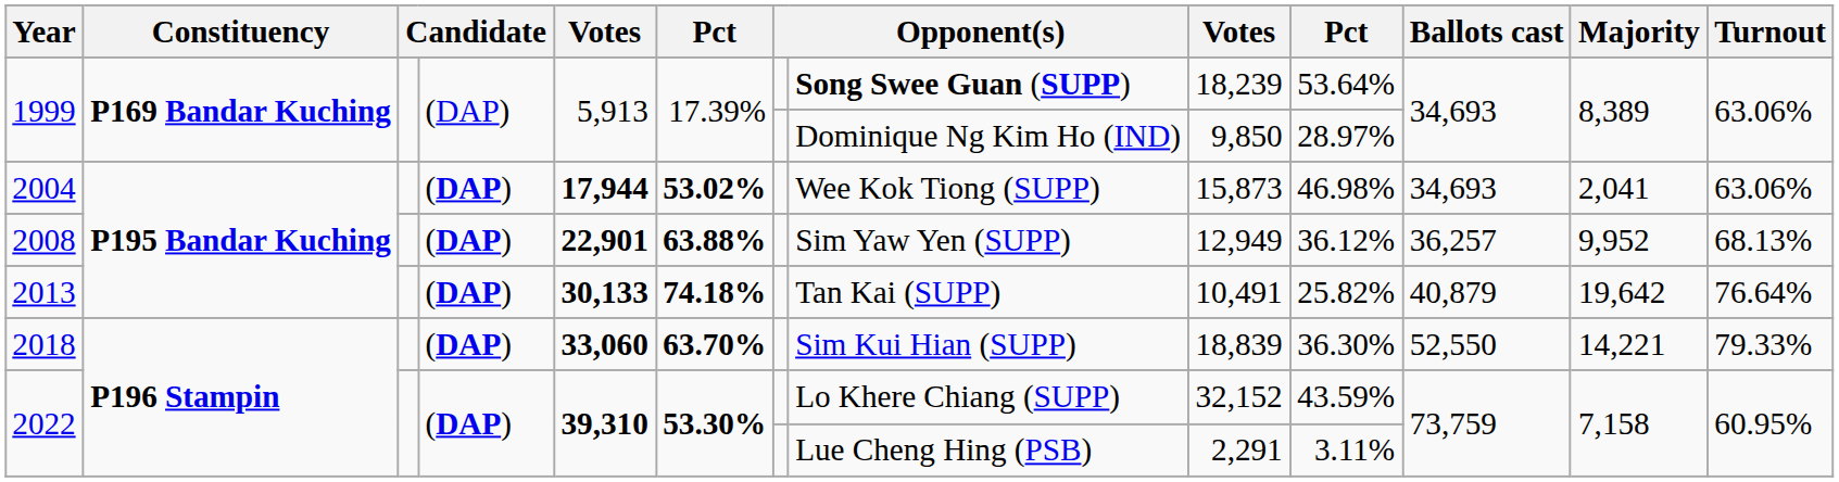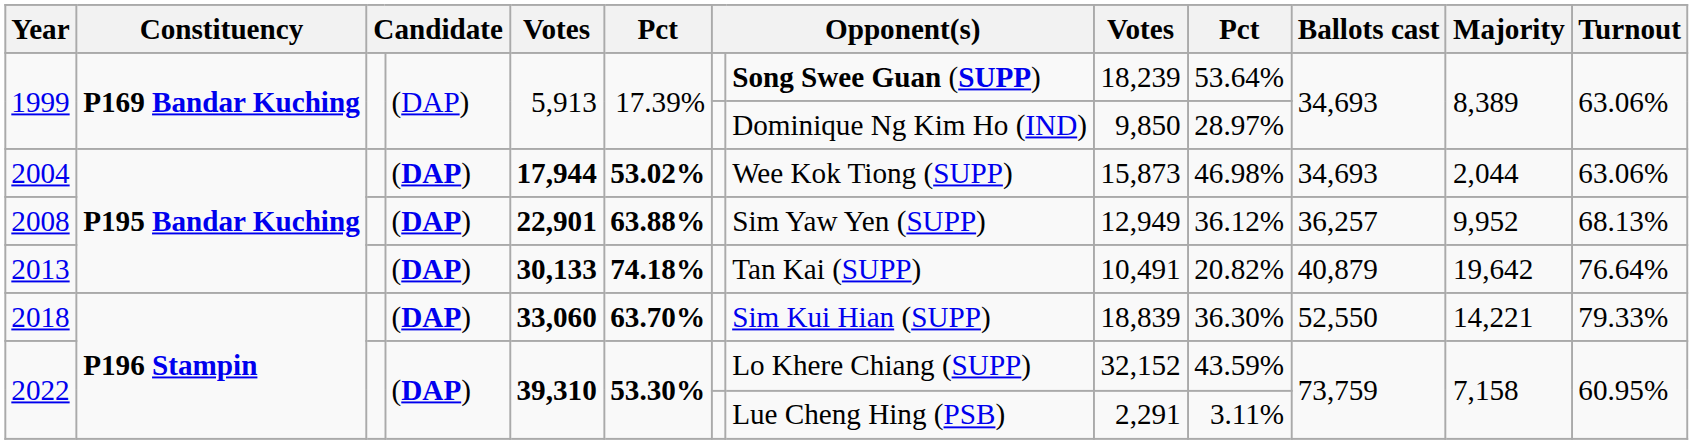2004 | Majority: 2,041 -> 2,044
2013 | column 10: 25.82% -> 20.82%
